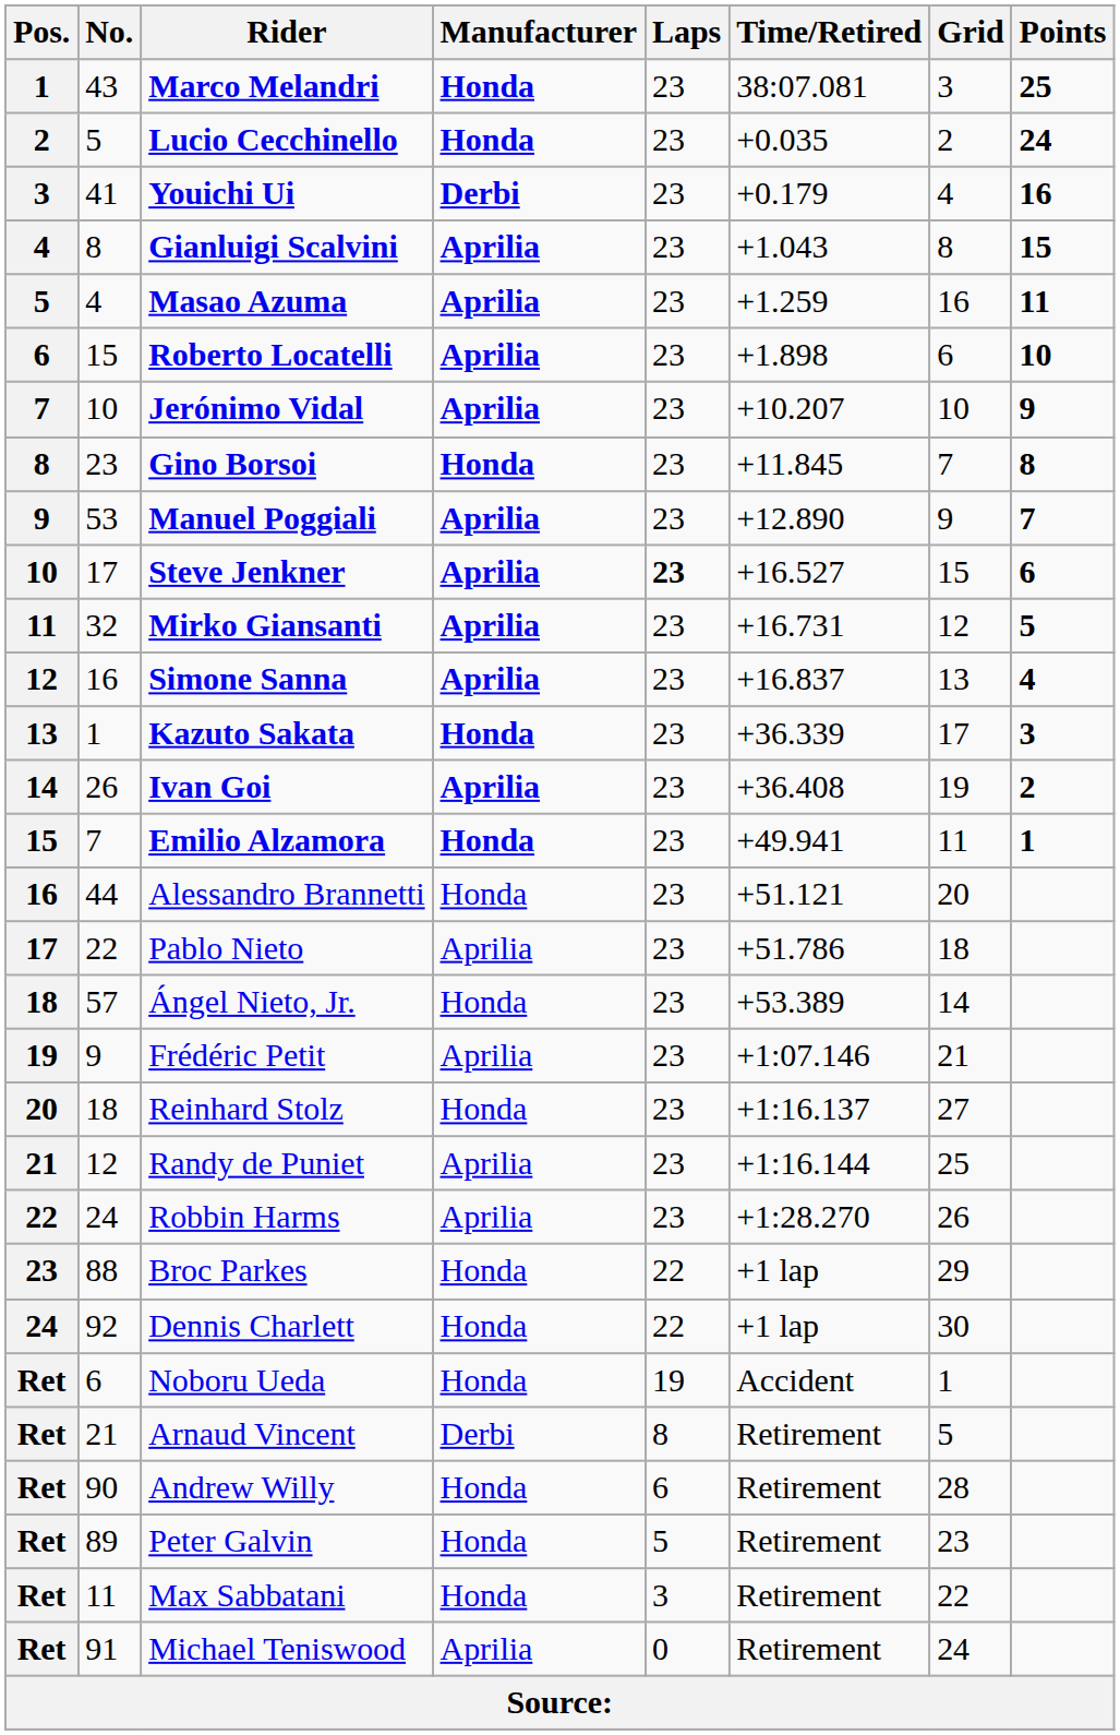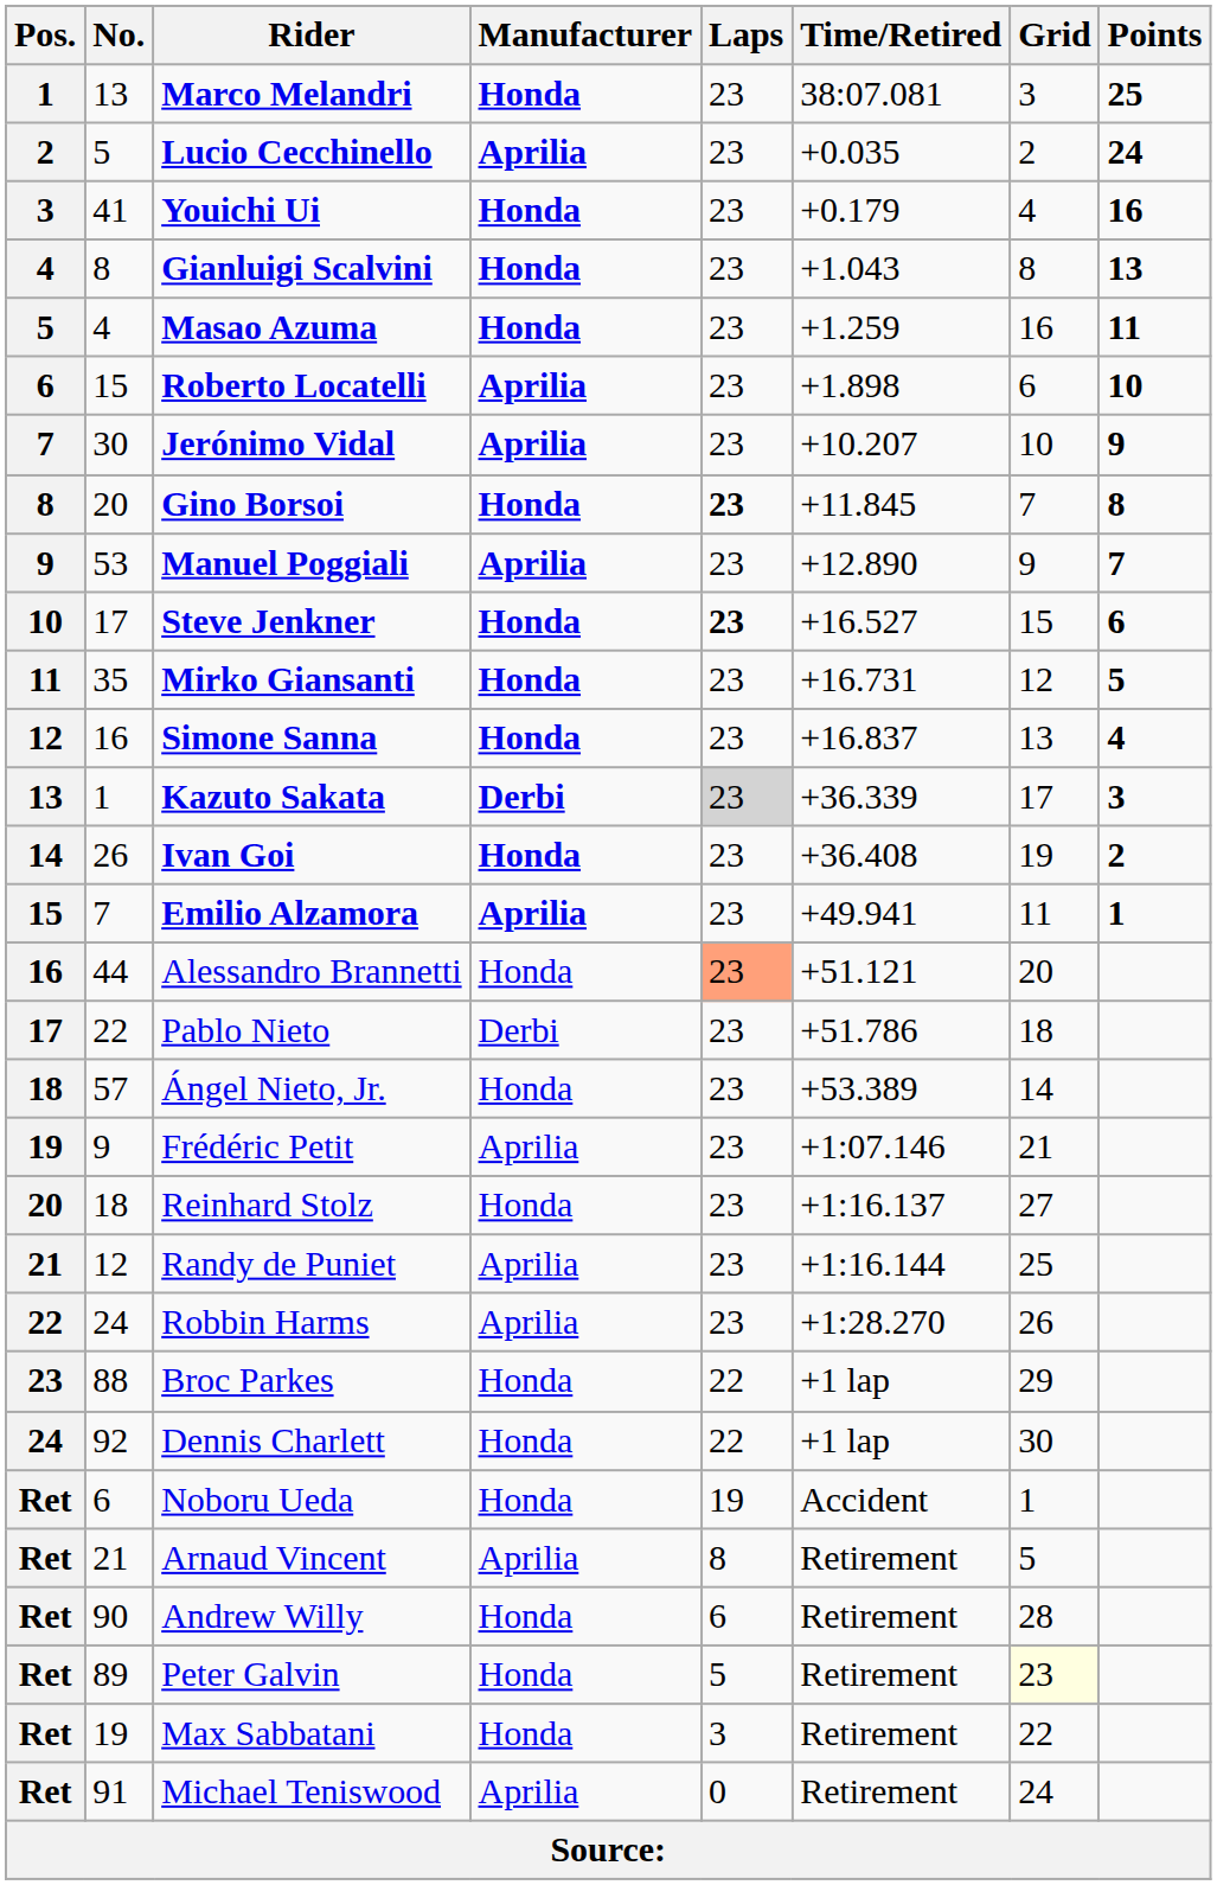Marco Melandri | No.: 43 -> 13
Lucio Cecchinello | Manufacturer: Honda -> Aprilia
Youichi Ui | Manufacturer: Derbi -> Honda
Gianluigi Scalvini | Manufacturer: Aprilia -> Honda
Gianluigi Scalvini | Points: 15 -> 13
Masao Azuma | Manufacturer: Aprilia -> Honda
Jerónimo Vidal | No.: 10 -> 30
Gino Borsoi | No.: 23 -> 20
Gino Borsoi | Laps: normal -> bold
Steve Jenkner | Manufacturer: Aprilia -> Honda
Mirko Giansanti | No.: 32 -> 35
Mirko Giansanti | Manufacturer: Aprilia -> Honda
Simone Sanna | Manufacturer: Aprilia -> Honda
Kazuto Sakata | Manufacturer: Honda -> Derbi
Kazuto Sakata | Laps: no background -> lightgrey background
Ivan Goi | Manufacturer: Aprilia -> Honda
Emilio Alzamora | Manufacturer: Honda -> Aprilia
Alessandro Brannetti | Laps: no background -> lightsalmon background
Pablo Nieto | Manufacturer: Aprilia -> Derbi
Arnaud Vincent | Manufacturer: Derbi -> Aprilia
Peter Galvin | Grid: no background -> lightyellow background
Max Sabbatani | No.: 11 -> 19
